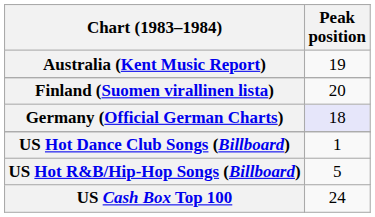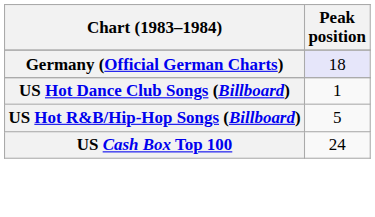- row: Australia (Kent Music Report) | 19
- row: Finland (Suomen virallinen lista) | 20
